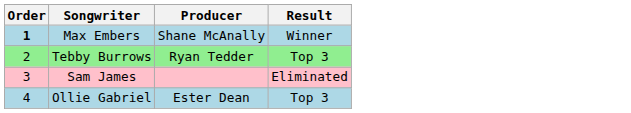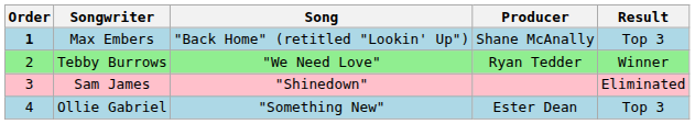+ column: Song | "Back Home" (retitled "Lookin' Up") | "We Need Love" | "Shinedown" | "Something New"
Max Embers | Result: Winner -> Top 3
Tebby Burrows | Result: Top 3 -> Winner
